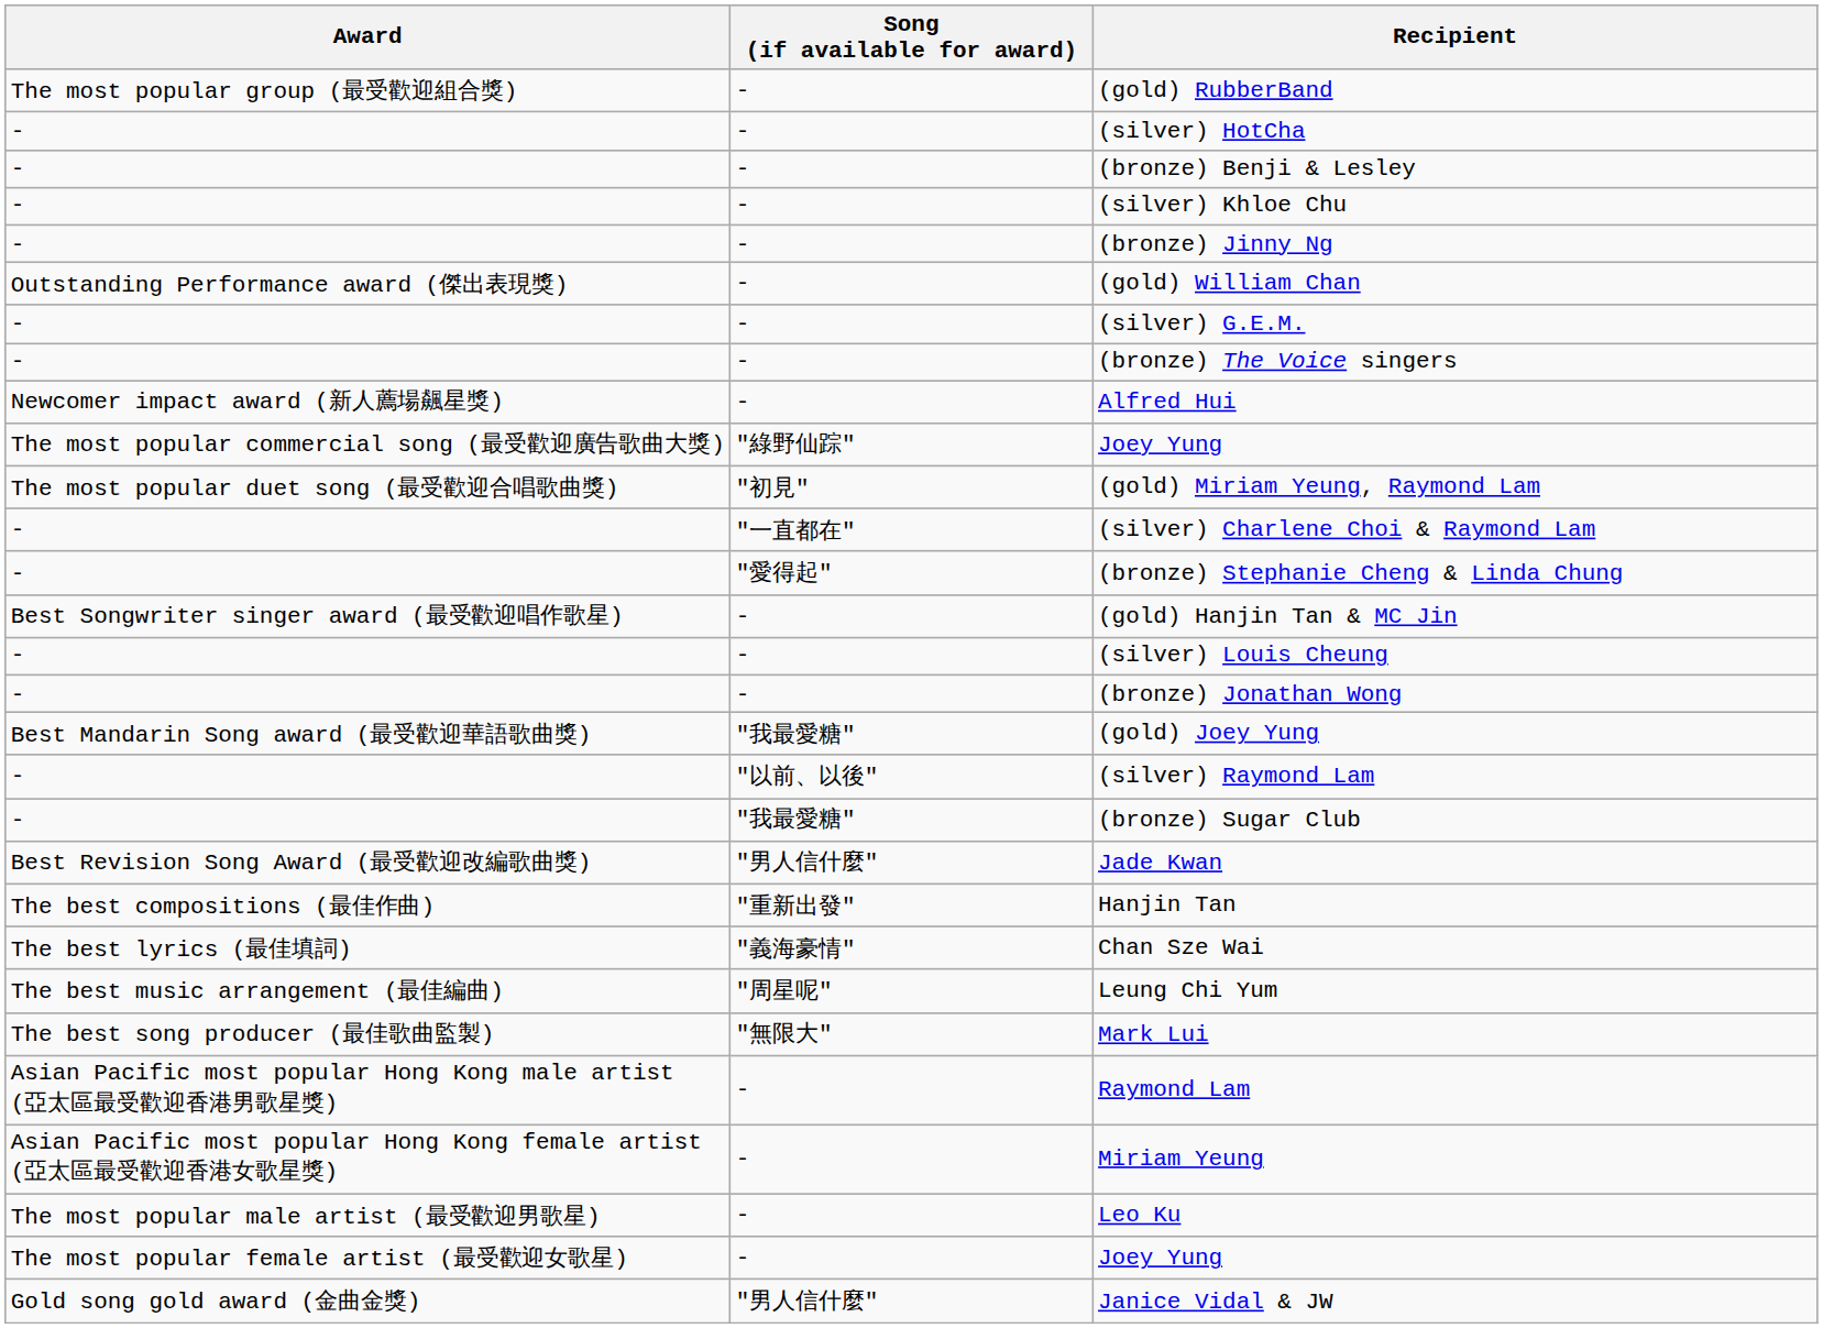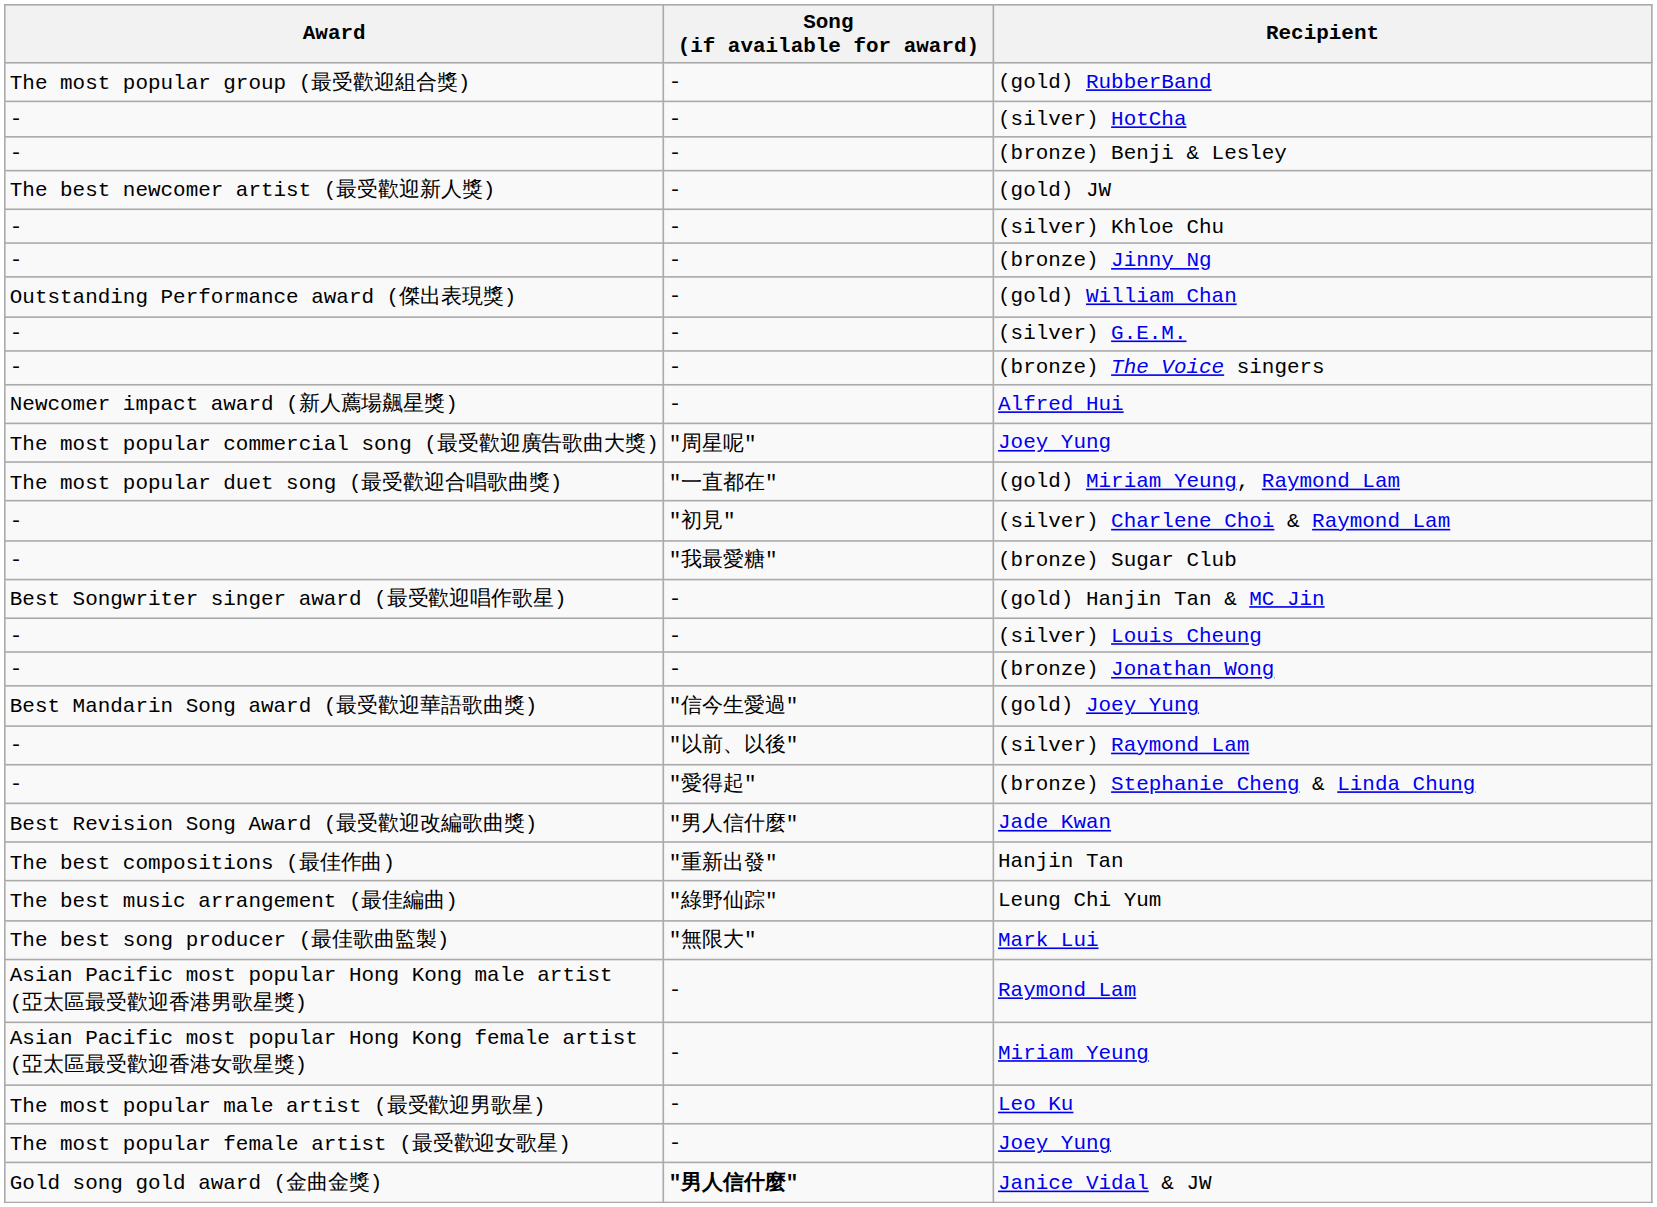+ row: The best newcomer artist (最受歡迎新人獎) | - | (gold) JW
The most popular commercial song (最受歡迎廣告歌曲大獎) / Joey Yung | Song (if available for award): "綠野仙踪" -> "周星呢"
(gold) Miriam Yeung, Raymond Lam | Song (if available for award): "初見" -> "一直都在"
(silver) Charlene Choi & Raymond Lam | Song (if available for award): "一直都在" -> "初見"
rows swapped: (bronze) Stephanie Cheng & Linda Chung <-> (bronze) Sugar Club
(gold) Joey Yung | Song (if available for award): "我最愛糖" -> "信今生愛過"
- row: The best lyrics (最佳填詞) | "義海豪情" | Chan Sze Wai
Leung Chi Yum | Song (if available for award): "周星呢" -> "綠野仙踪"
Janice Vidal & JW | Song (if available for award): normal -> bold
